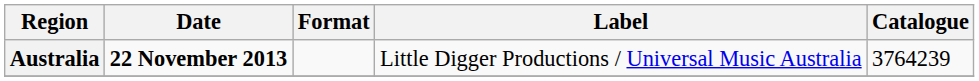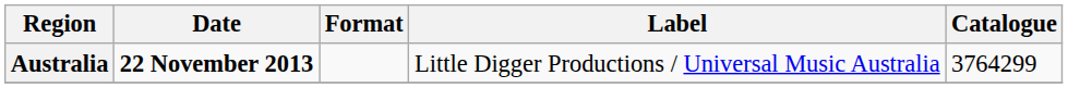Australia | Catalogue: 3764239 -> 3764299
